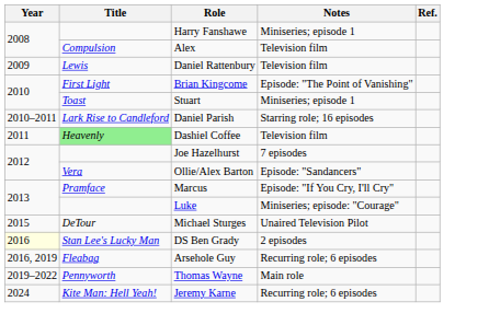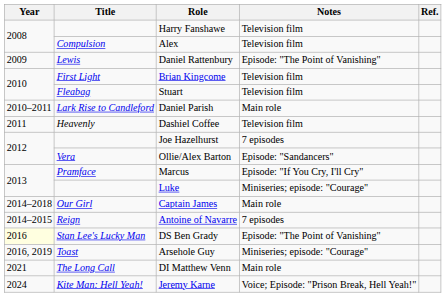Harry Fanshawe | Notes: Miniseries; episode 1 -> Television film
Daniel Rattenbury | Notes: Television film -> Episode: "The Point of Vanishing"
Brian Kingcome | Notes: Episode: "The Point of Vanishing" -> Television film
Stuart | Title: Toast -> Fleabag
Stuart | Notes: Miniseries; episode 1 -> Television film
Daniel Parish | Notes: Starring role; 16 episodes -> Main role
Dashiel Coffee | Title: lightgreen background -> no background
+ row: 2014–2018 | Our Girl | Captain James | Main role
+ row: 2014–2015 | Reign | Antoine of Navarre | 7 episodes
- row: 2015 | DeTour | Michael Sturges | Unaired Television Pilot
DS Ben Grady | Notes: 2 episodes -> Episode: "The Point of Vanishing"
Arsehole Guy | Title: Fleabag -> Toast
Arsehole Guy | Notes: Recurring role; 6 episodes -> Miniseries; episode: "Courage"
- row: 2019–2022 | Pennyworth | Thomas Wayne | Main role
+ row: 2021 | The Long Call | DI Matthew Venn | Main role
Jeremy Karne | Notes: Recurring role; 6 episodes -> Voice; Episode: "Prison Break, Hell Yeah!"
